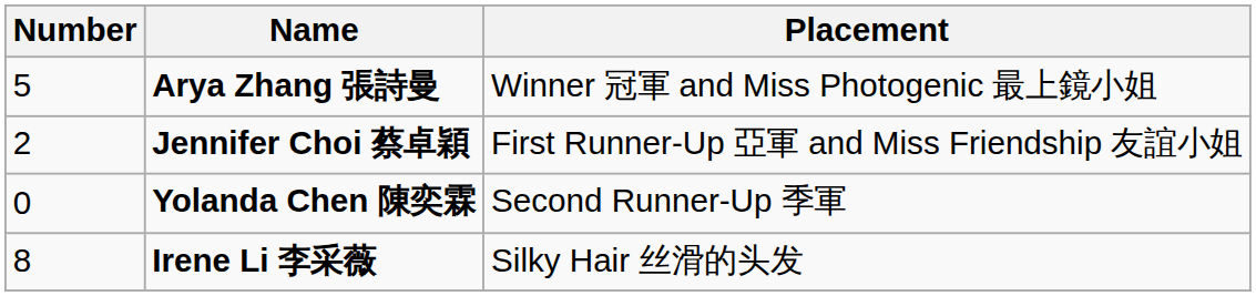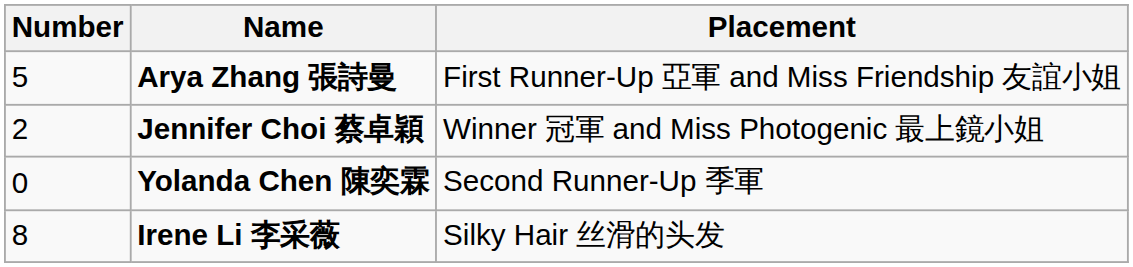Arya Zhang 張詩曼 | Placement: Winner 冠軍 and Miss Photogenic 最上鏡小姐 -> First Runner-Up 亞軍 and Miss Friendship 友誼小姐
Jennifer Choi 蔡卓穎 | Placement: First Runner-Up 亞軍 and Miss Friendship 友誼小姐 -> Winner 冠軍 and Miss Photogenic 最上鏡小姐
